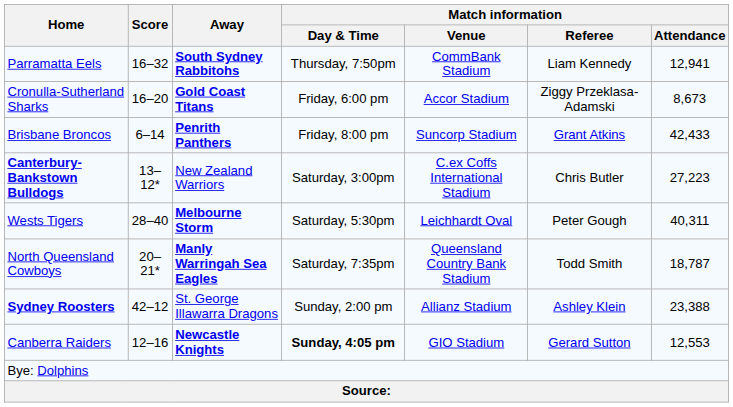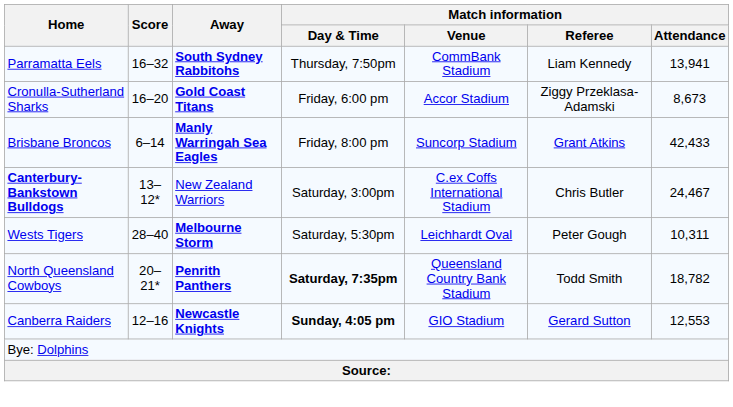Parramatta Eels | Match information / Attendance: 12,941 -> 13,941
Brisbane Broncos | Away: Penrith Panthers -> Manly Warringah Sea Eagles
Canterbury-Bankstown Bulldogs | Match information / Attendance: 27,223 -> 24,467
Wests Tigers | Match information / Attendance: 40,311 -> 10,311
North Queensland Cowboys | Away: Manly Warringah Sea Eagles -> Penrith Panthers
North Queensland Cowboys | Match information / Day & Time: normal -> bold
North Queensland Cowboys | Match information / Attendance: 18,787 -> 18,782
- row: Sydney Roosters | 42–12 | St. George Illawarra Dragons | Sunday, 2:00 pm | Allianz Stadium | Ashley Klein | 23,388
